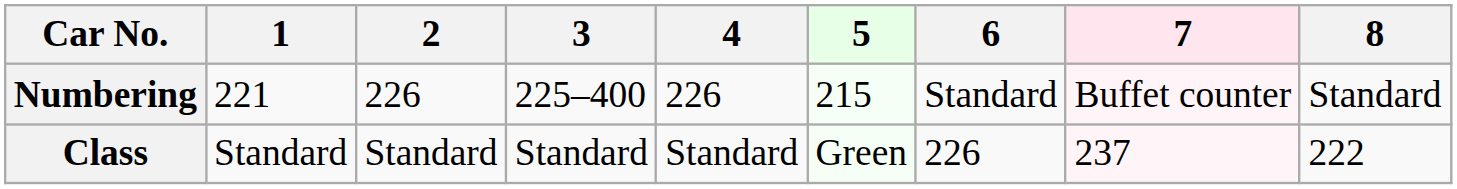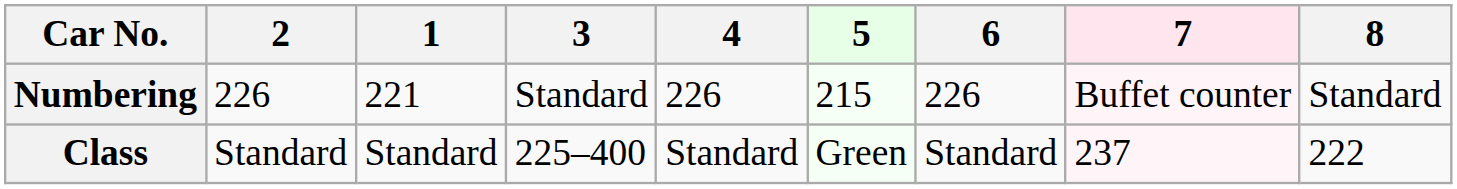columns swapped: 1 <-> 2
Numbering | 3: 225–400 -> Standard
Numbering | 6: Standard -> 226
Class | 3: Standard -> 225–400
Class | 6: 226 -> Standard
